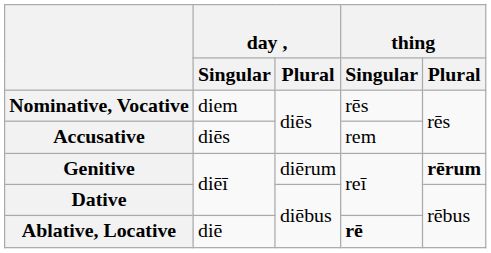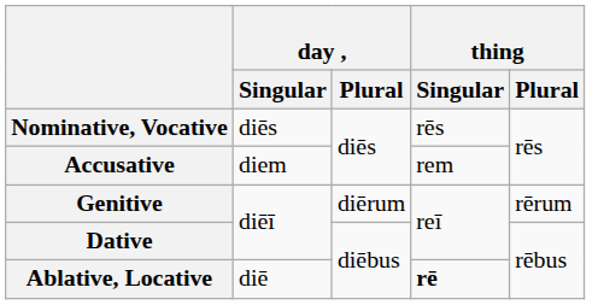Nominative, Vocative | day , / Singular: diem -> diēs
Accusative | day , / Singular: diēs -> diem
Genitive | thing / Plural: bold -> normal
